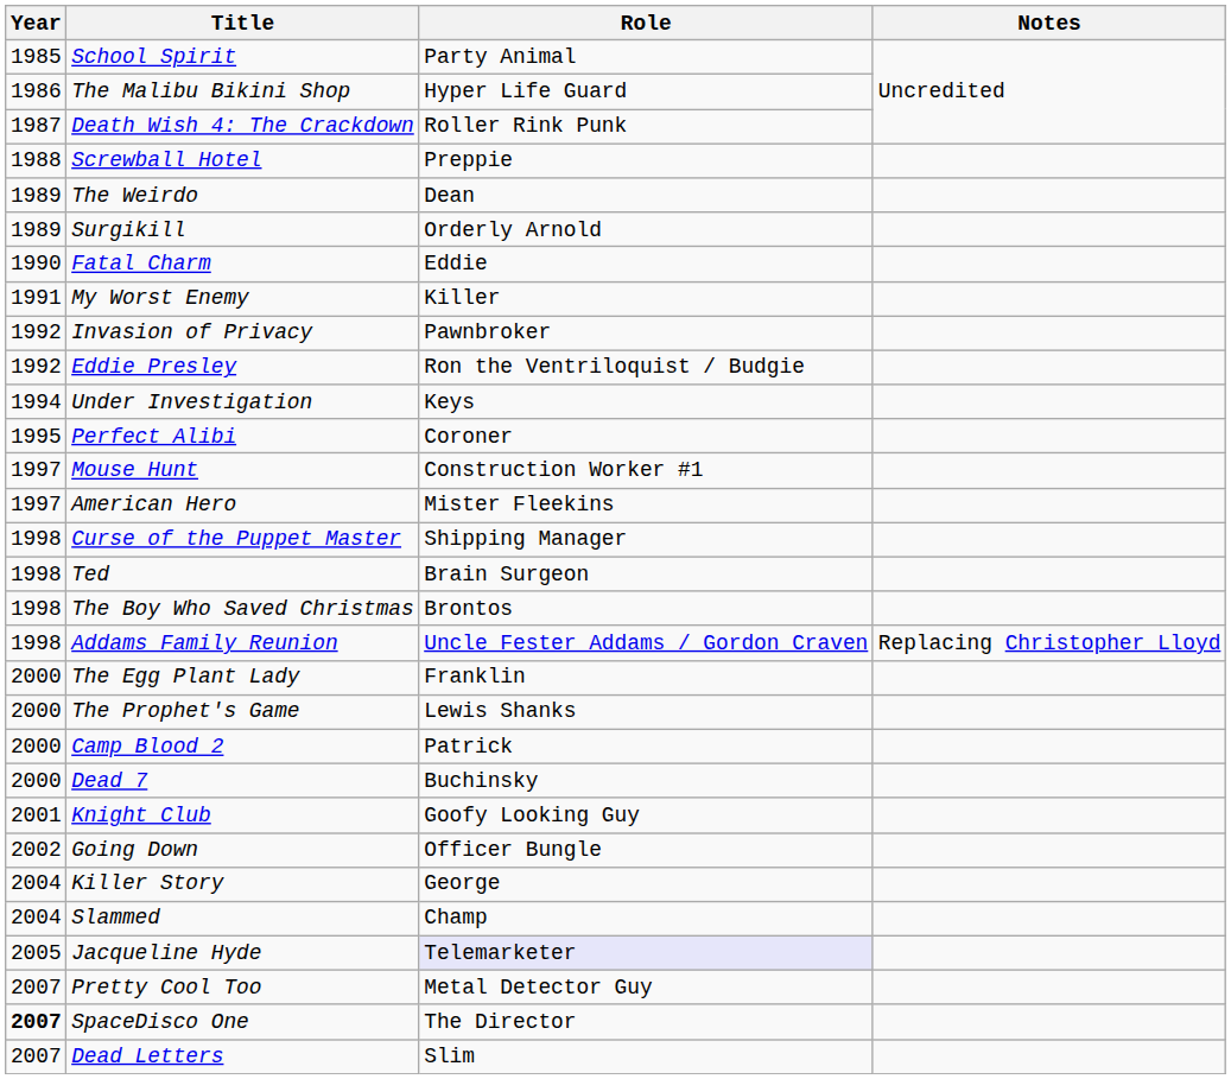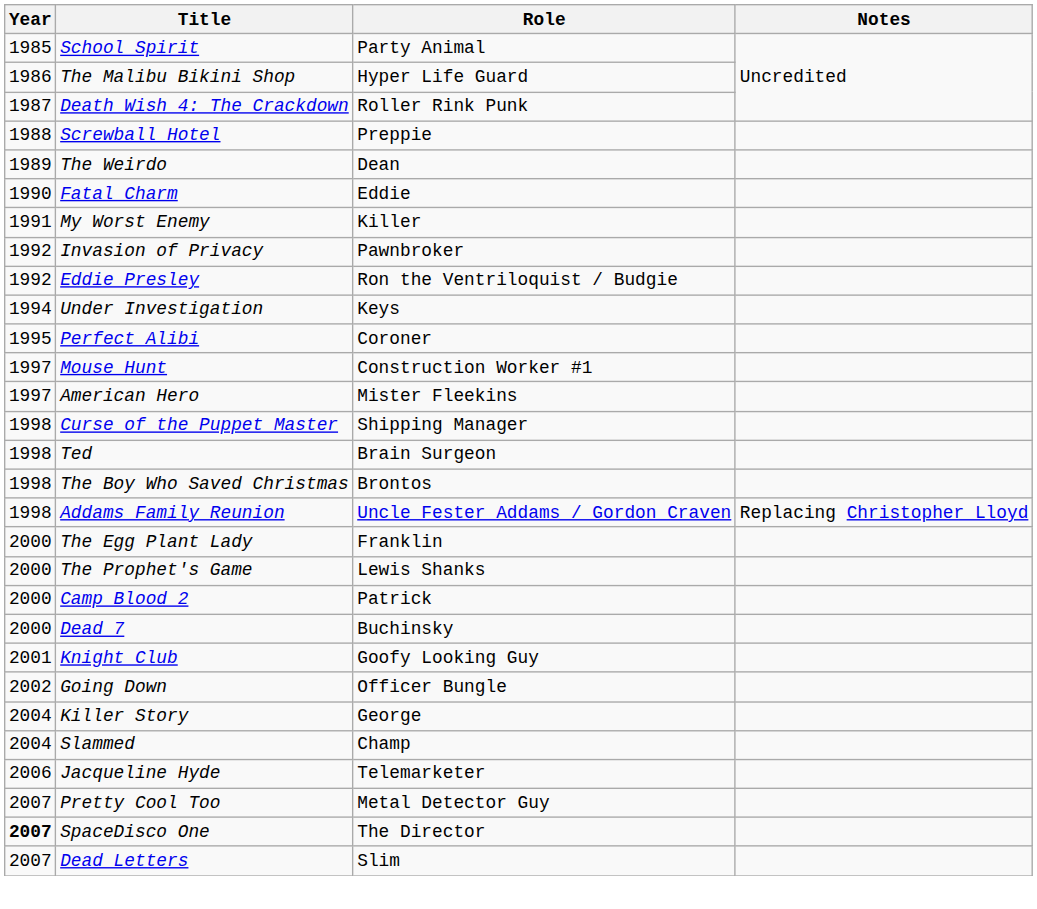- row: 1989 | Surgikill | Orderly Arnold
Jacqueline Hyde | Year: 2005 -> 2006
Jacqueline Hyde | Role: lavender background -> no background
